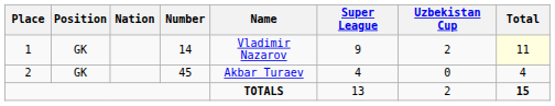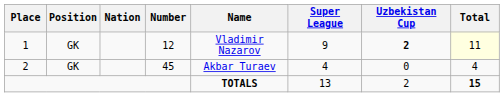1 | Number: 14 -> 12
1 | Uzbekistan Cup: normal -> bold
